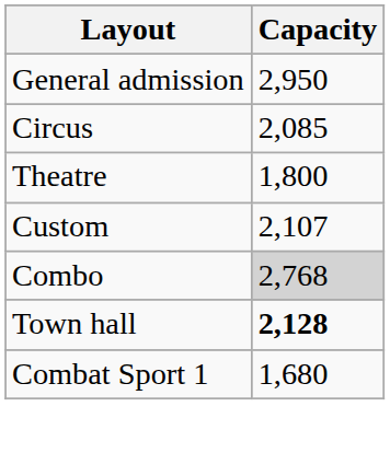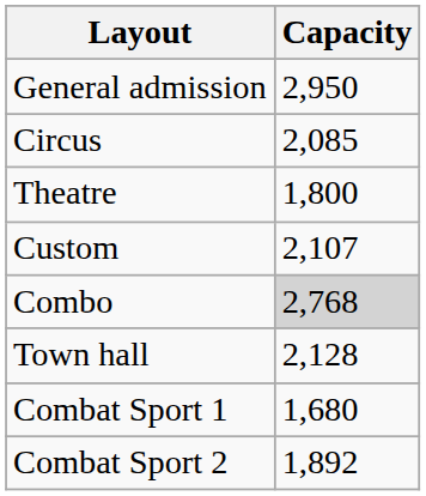Town hall | Capacity: bold -> normal
+ row: Combat Sport 2 | 1,892
